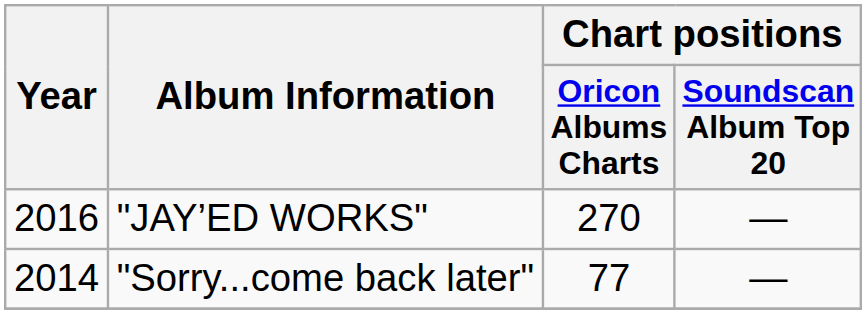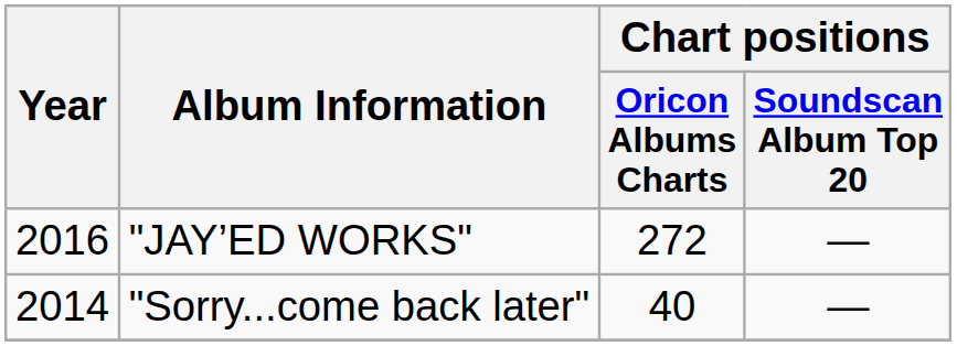"JAY’ED WORKS" | Chart positions / Oricon Albums Charts: 270 -> 272
"Sorry...come back later" | Chart positions / Oricon Albums Charts: 77 -> 40
